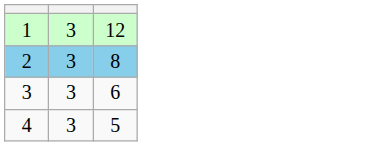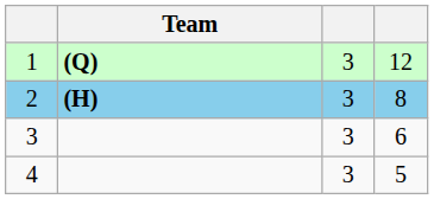+ column: Team | (Q) | (H)
